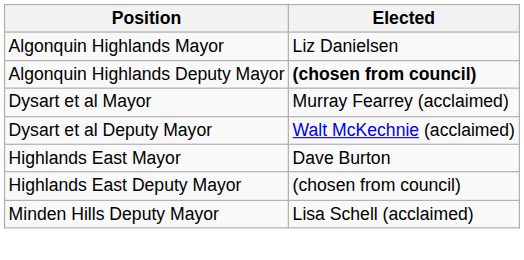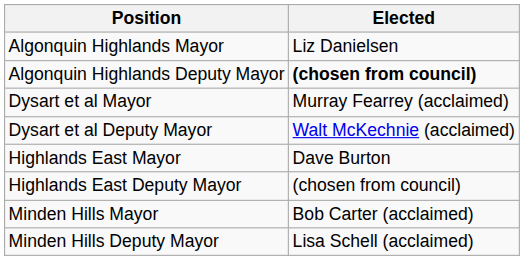+ row: Minden Hills Mayor | Bob Carter (acclaimed)
